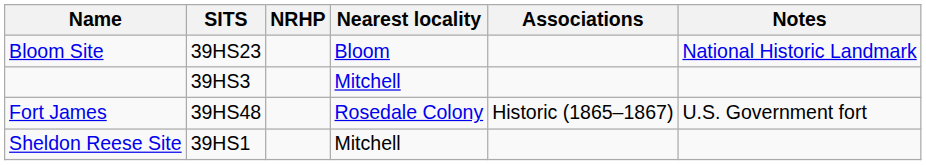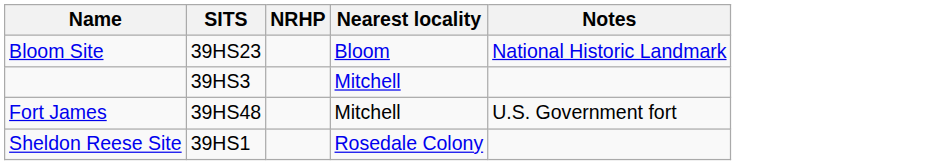- column: Associations | Historic (1865–1867)
Fort James | Nearest locality: Rosedale Colony -> Mitchell
Sheldon Reese Site | Nearest locality: Mitchell -> Rosedale Colony
